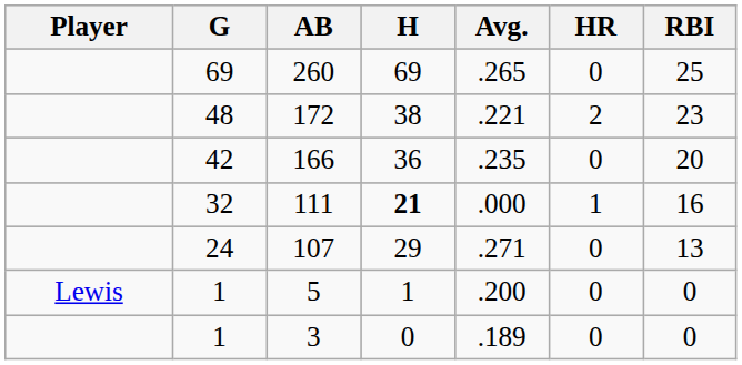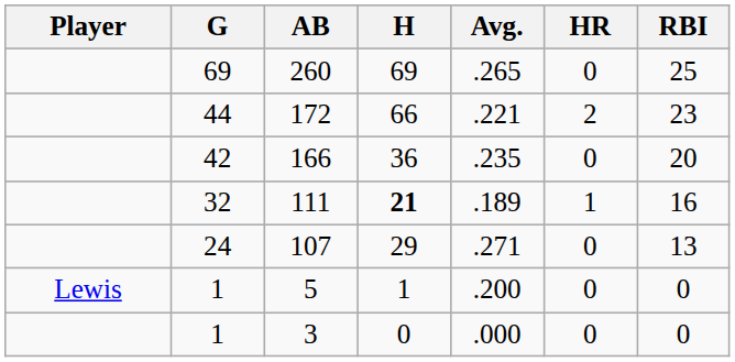172 | G: 48 -> 44
172 | H: 38 -> 66
111 | Avg.: .000 -> .189
3 | Avg.: .189 -> .000
